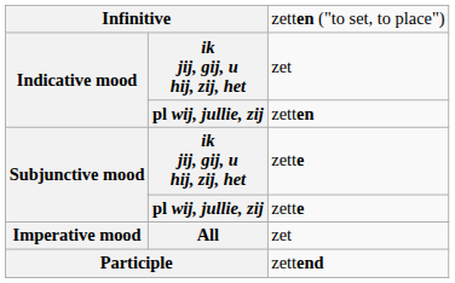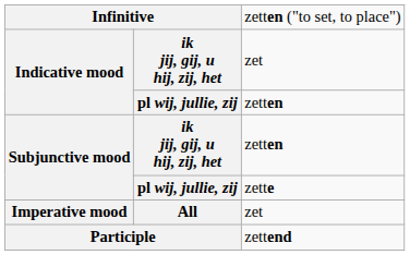Subjunctive mood / ik jij, gij, u hij, zij, het | column 3: zette -> zetten
